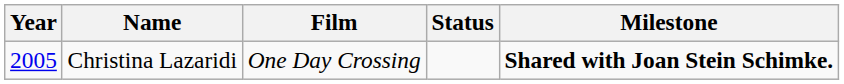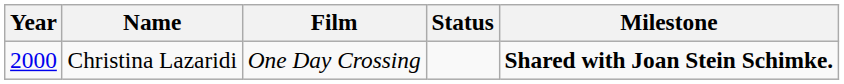Christina Lazaridi | Year: 2005 -> 2000
